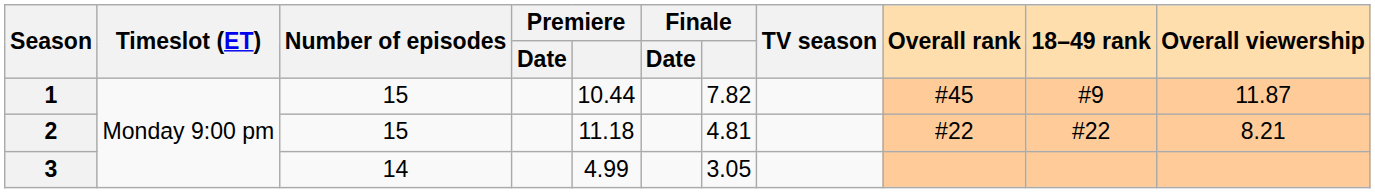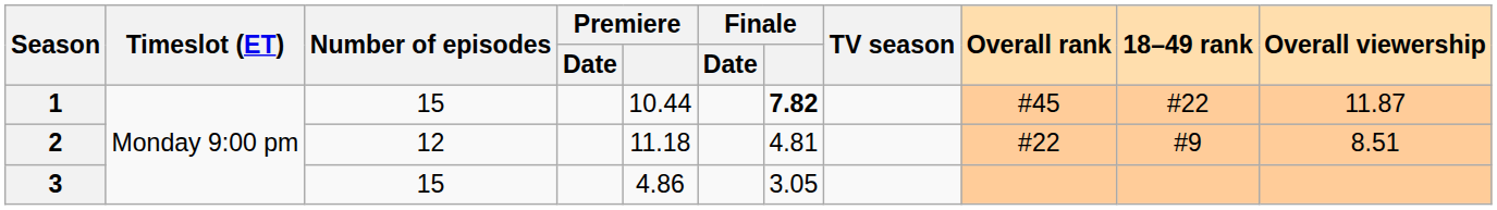1 | Finale: normal -> bold
1 | 18–49 rank: #9 -> #22
2 | Number of episodes: 15 -> 12
2 | 18–49 rank: #22 -> #9
2 | Overall viewership: 8.21 -> 8.51
3 | Number of episodes: 14 -> 15
3 | Premiere: 4.99 -> 4.86
